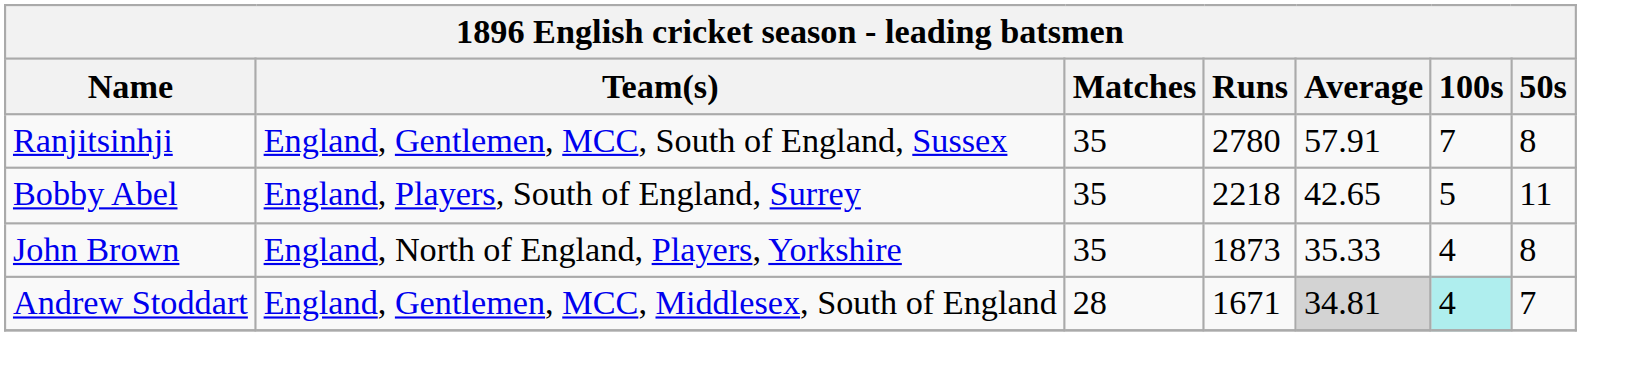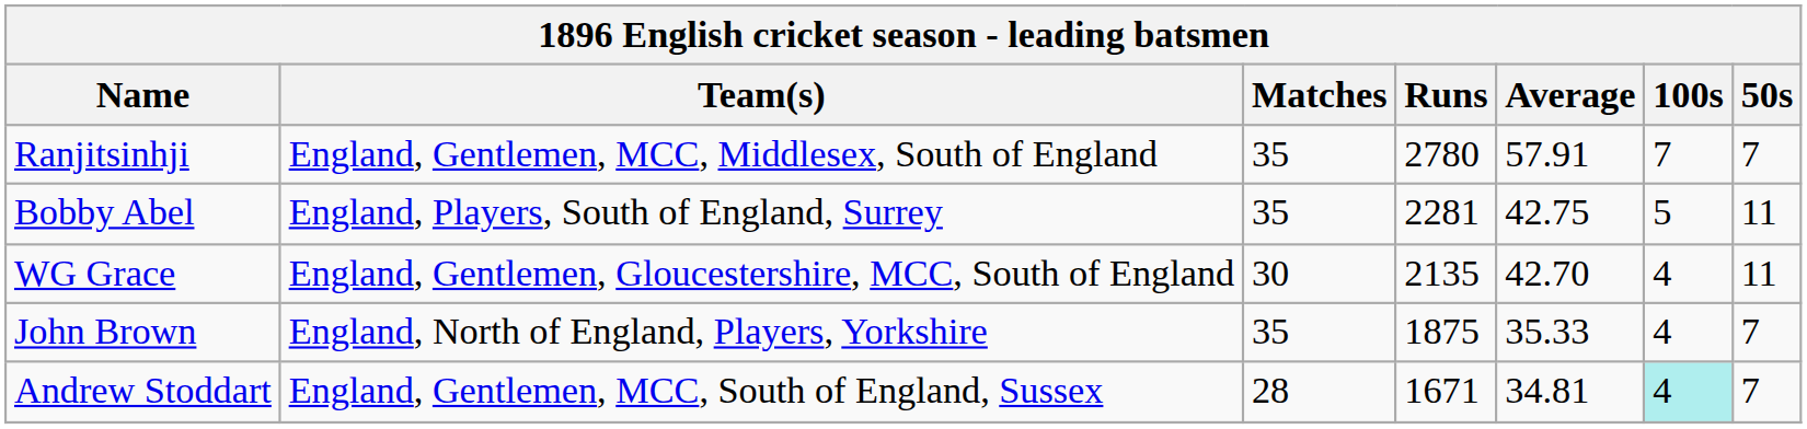Ranjitsinhji | Team(s): England, Gentlemen, MCC, South of England, Sussex -> England, Gentlemen, MCC, Middlesex, South of England
Ranjitsinhji | 50s: 8 -> 7
Bobby Abel | Runs: 2218 -> 2281
Bobby Abel | Average: 42.65 -> 42.75
+ row: WG Grace | England, Gentlemen, Gloucestershire, MCC, South of England | 30 | 2135 | 42.70 | 4 | 11
John Brown | Runs: 1873 -> 1875
John Brown | 50s: 8 -> 7
Andrew Stoddart | Team(s): England, Gentlemen, MCC, Middlesex, South of England -> England, Gentlemen, MCC, South of England, Sussex
Andrew Stoddart | Average: lightgrey background -> no background
